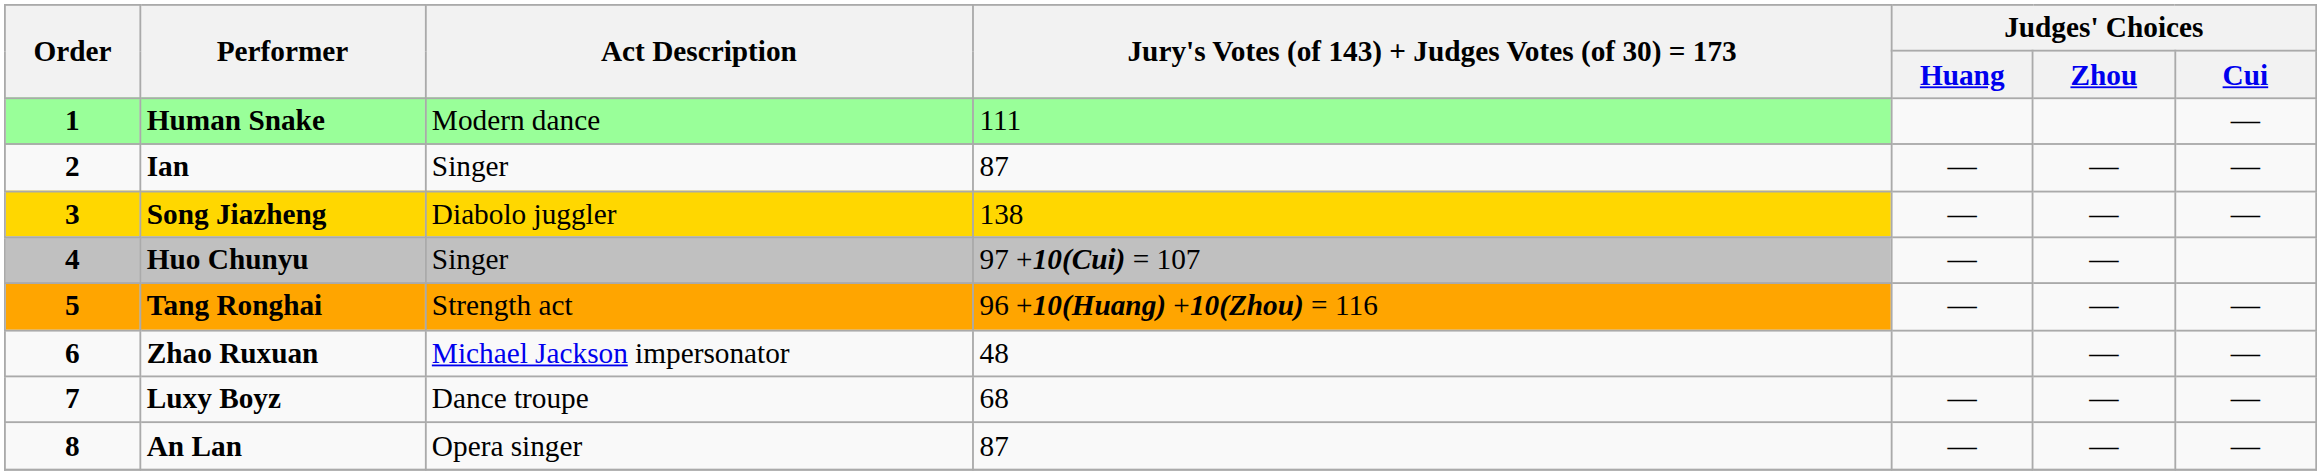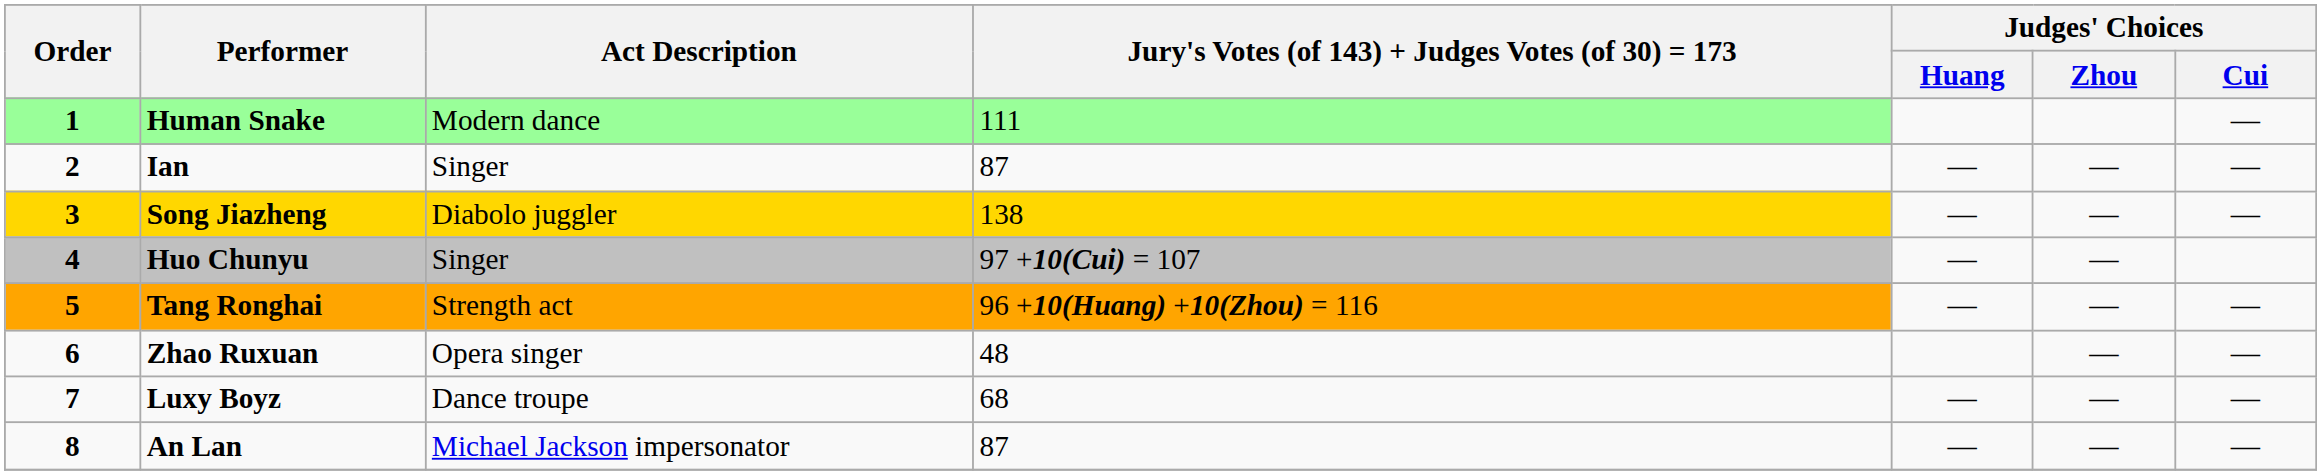Zhao Ruxuan | Act Description: Michael Jackson impersonator -> Opera singer
An Lan | Act Description: Opera singer -> Michael Jackson impersonator
